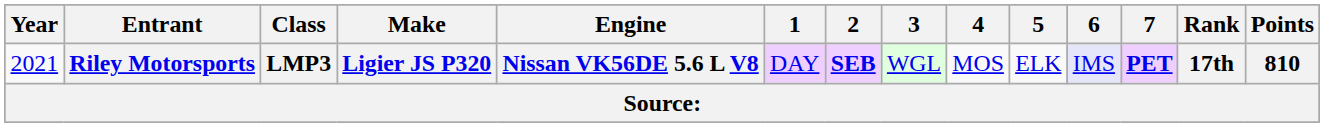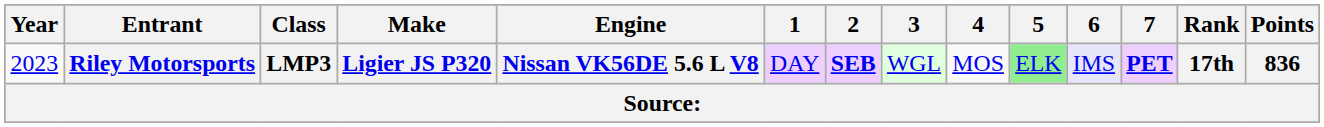Riley Motorsports | Year: 2021 -> 2023
Riley Motorsports | 5: no background -> lightgreen background
Riley Motorsports | Points: 810 -> 836
